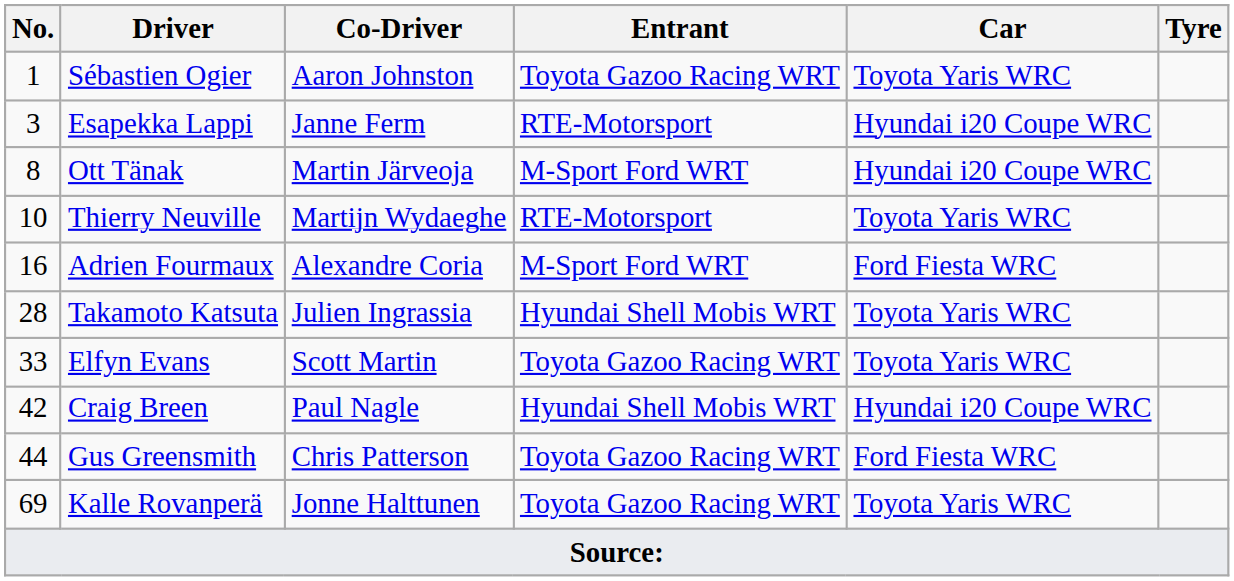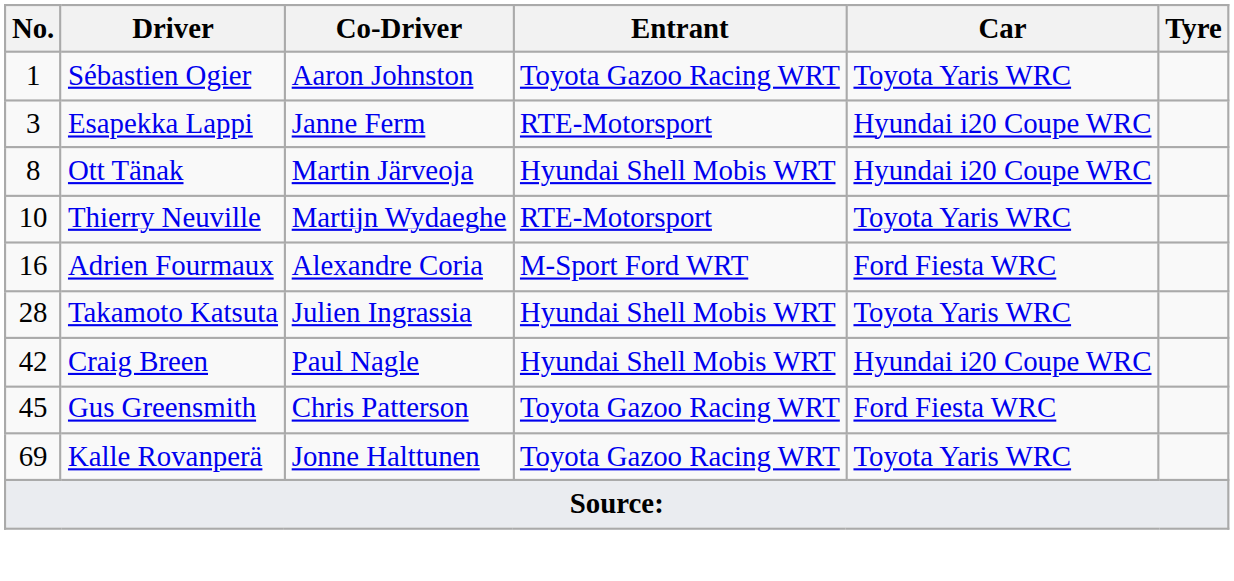Ott Tänak | Entrant: M-Sport Ford WRT -> Hyundai Shell Mobis WRT
- row: 33 | Elfyn Evans | Scott Martin | Toyota Gazoo Racing WRT | Toyota Yaris WRC
Gus Greensmith | No.: 44 -> 45
